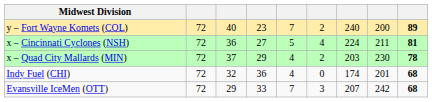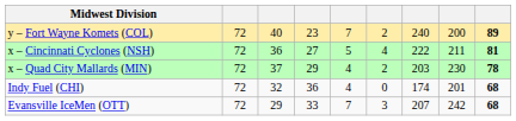x – Cincinnati Cyclones (NSH) | column 7: 224 -> 222
